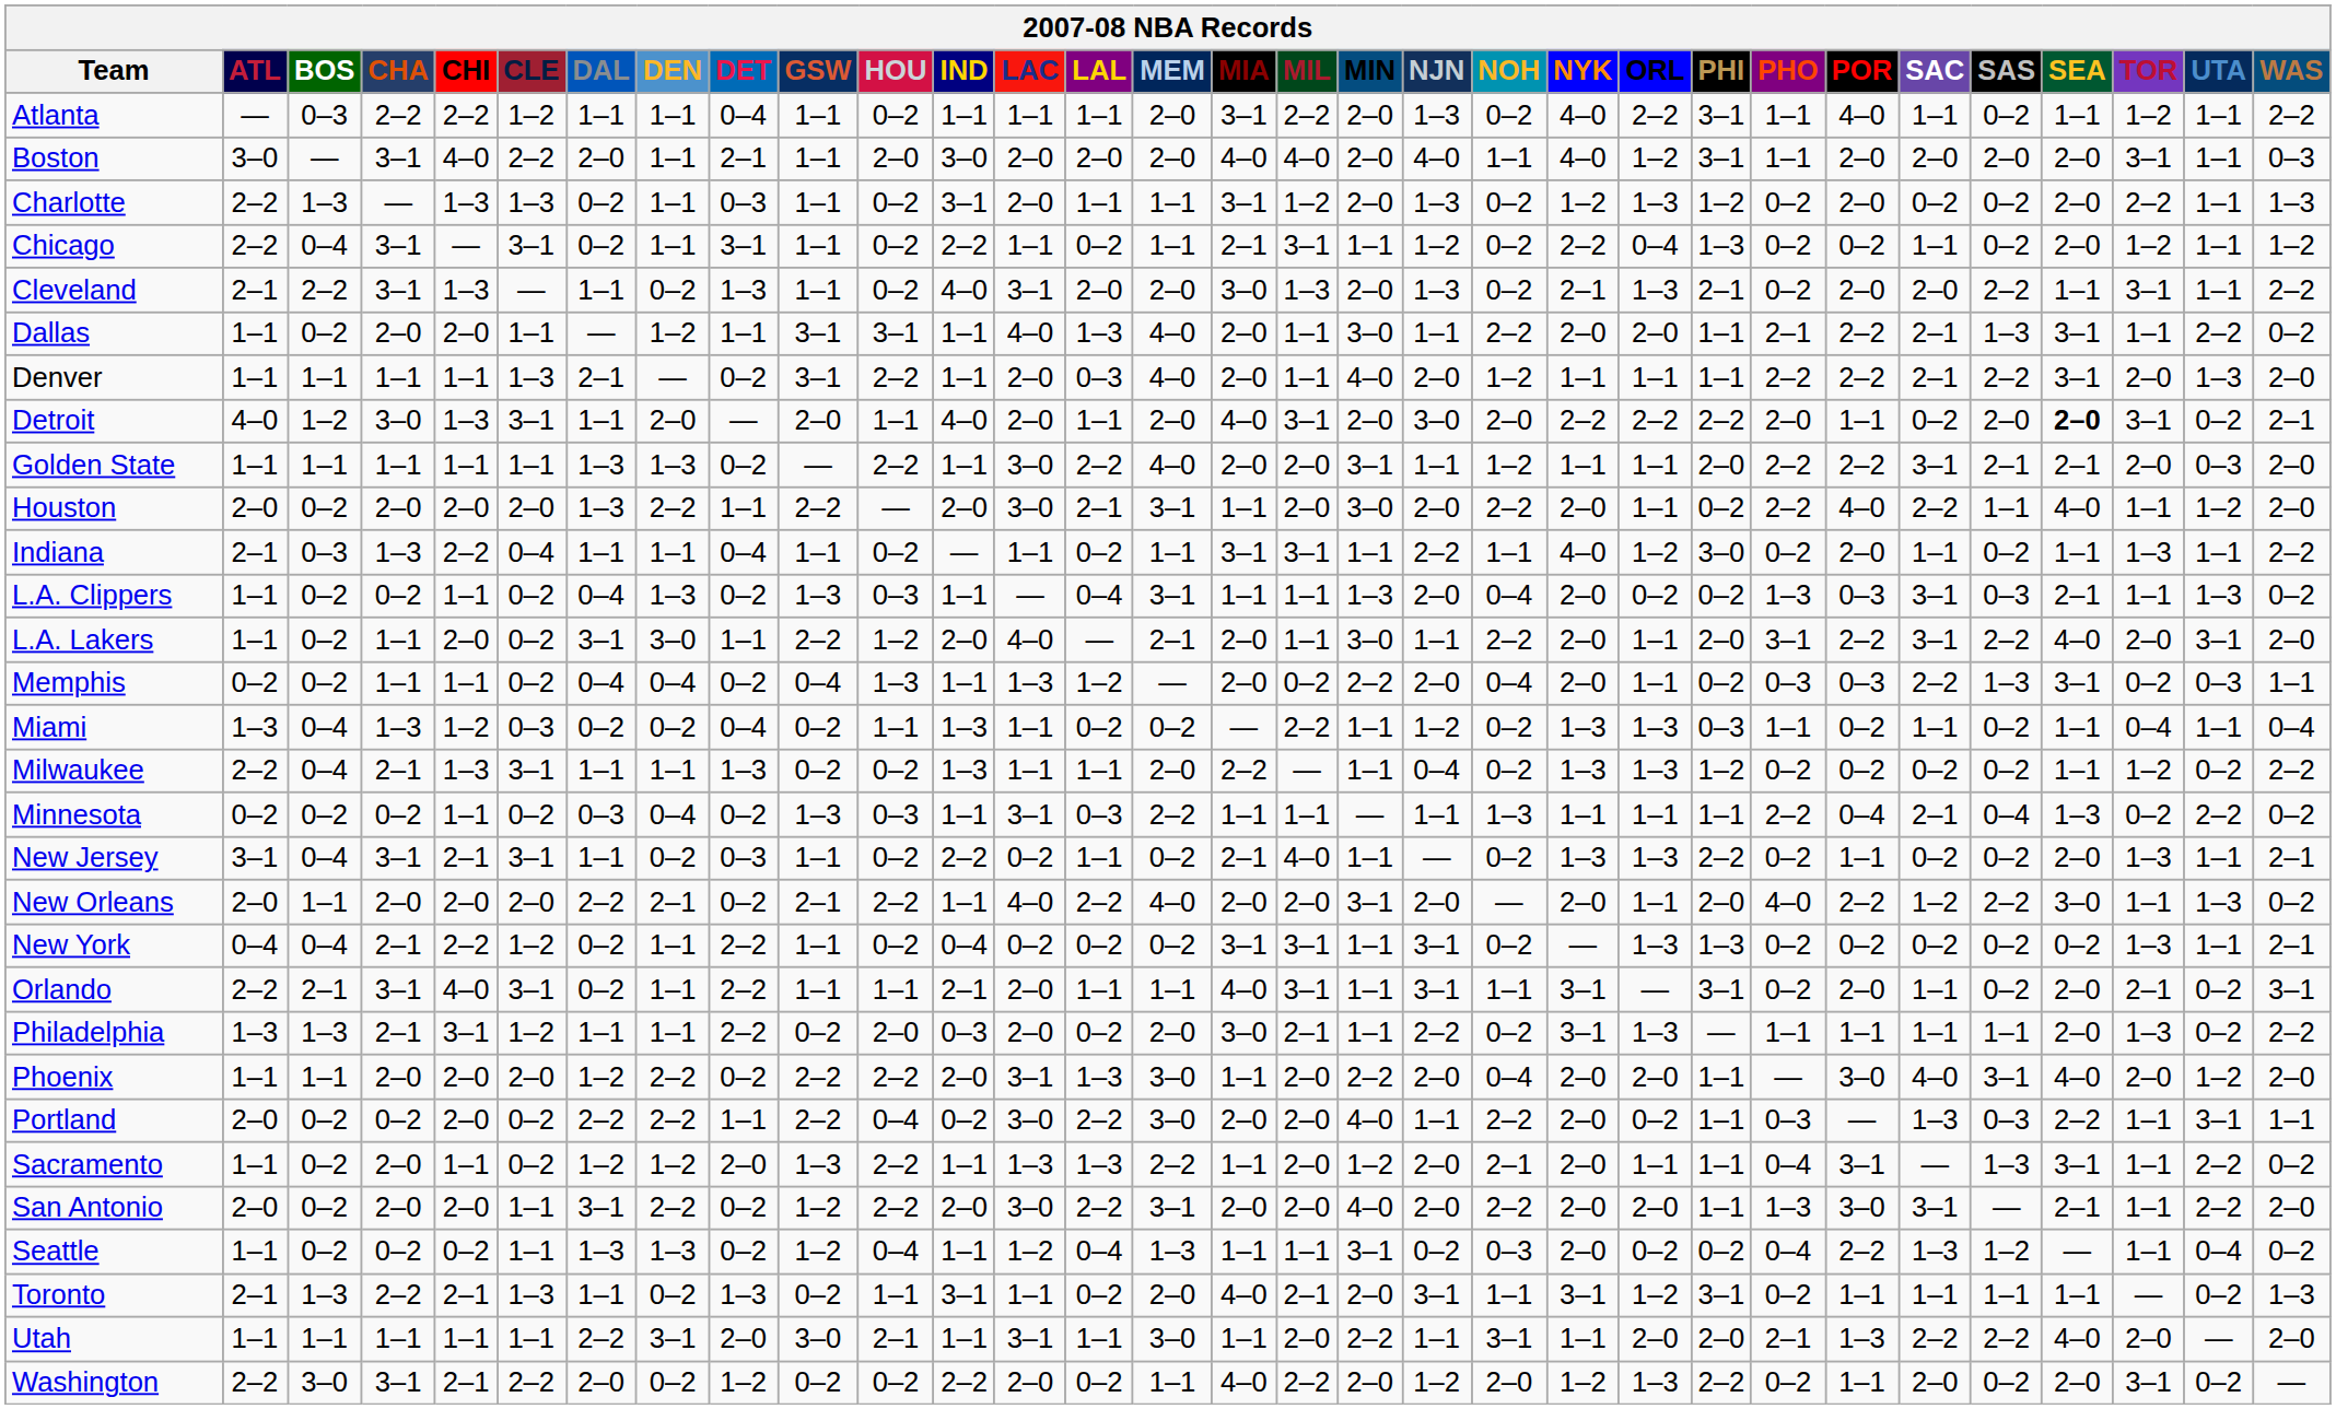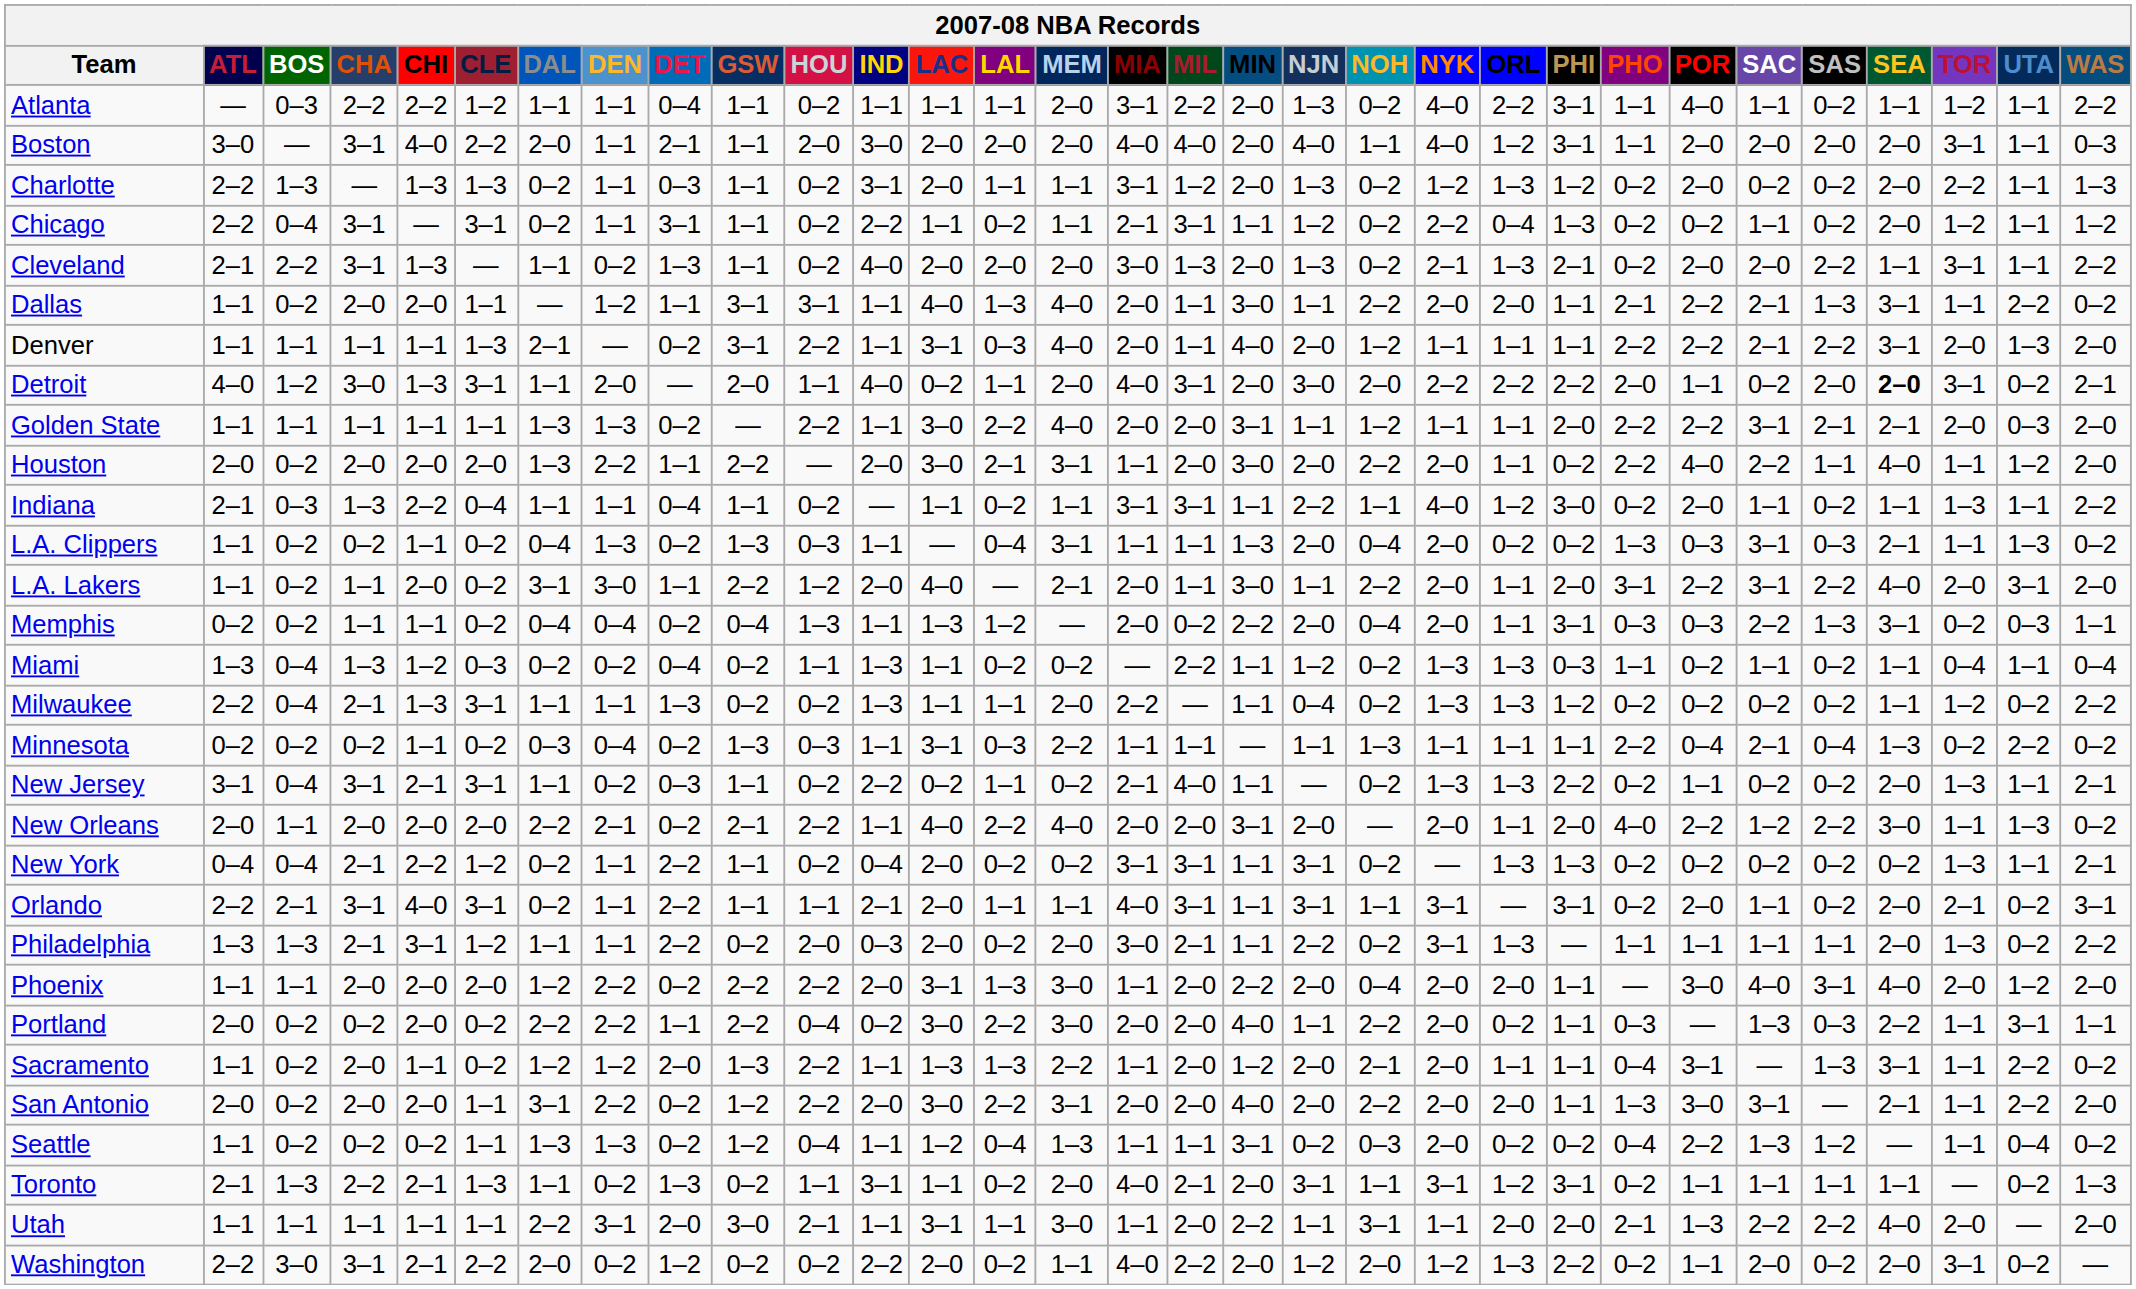Cleveland | LAC: 3–1 -> 2–0
Denver | LAC: 2–0 -> 3–1
Detroit | LAC: 2–0 -> 0–2
Memphis | PHI: 0–2 -> 3–1
New York | LAC: 0–2 -> 2–0
